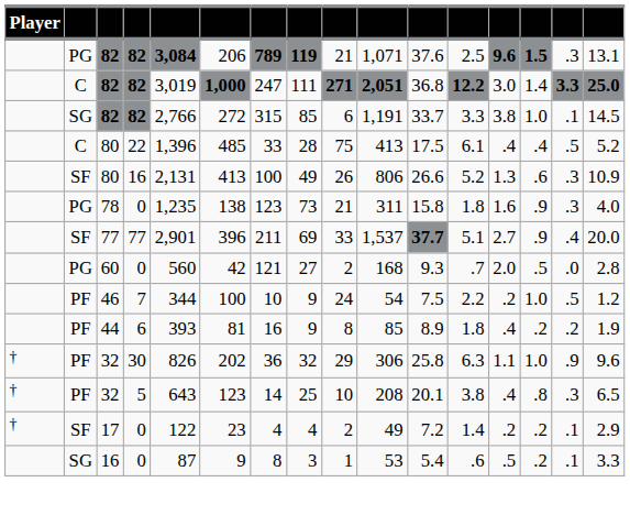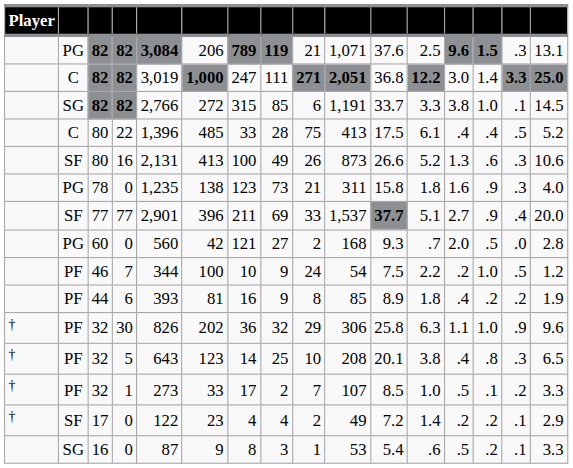80 / 16 | column 10: 806 -> 873
80 / 16 | column 16: 10.9 -> 10.6
+ row: † | PF | 32 | 1 | 273 | 33 | 17 | 2 | 7 | 107 | 8.5 | 1.0 | .5 | .1 | .2 | 3.3
